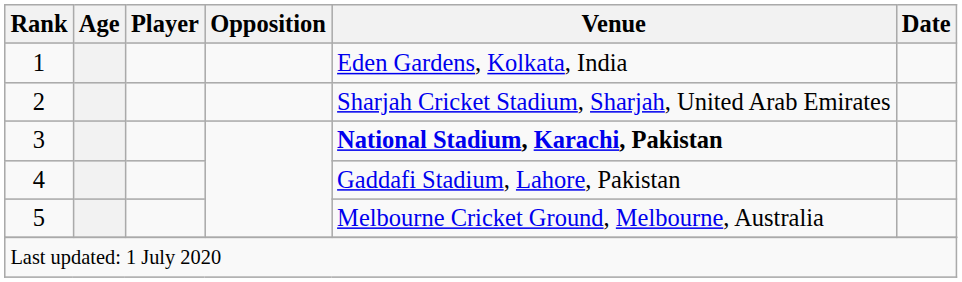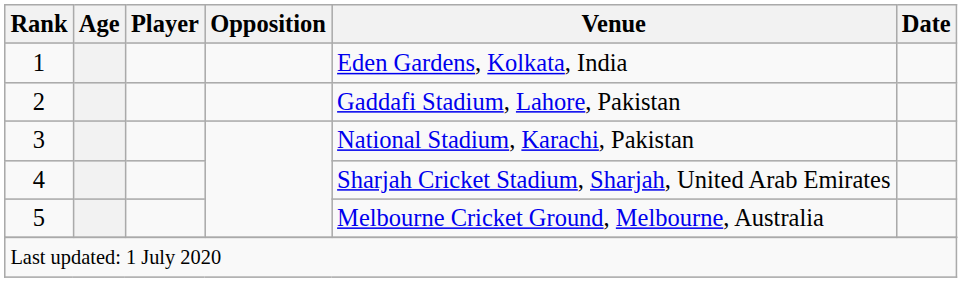2 | Venue: Sharjah Cricket Stadium, Sharjah, United Arab Emirates -> Gaddafi Stadium, Lahore, Pakistan
3 | Venue: bold -> normal
4 | Venue: Gaddafi Stadium, Lahore, Pakistan -> Sharjah Cricket Stadium, Sharjah, United Arab Emirates
